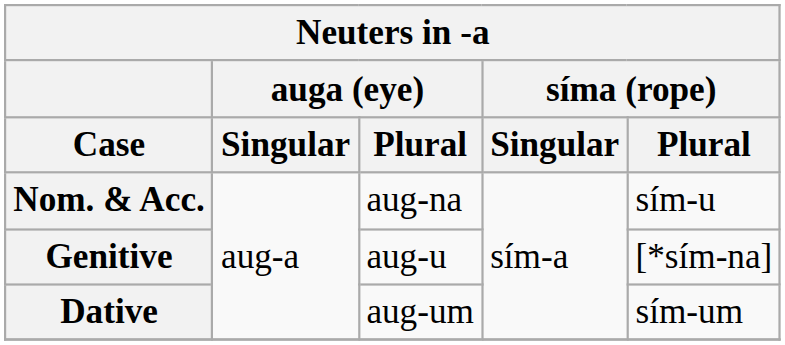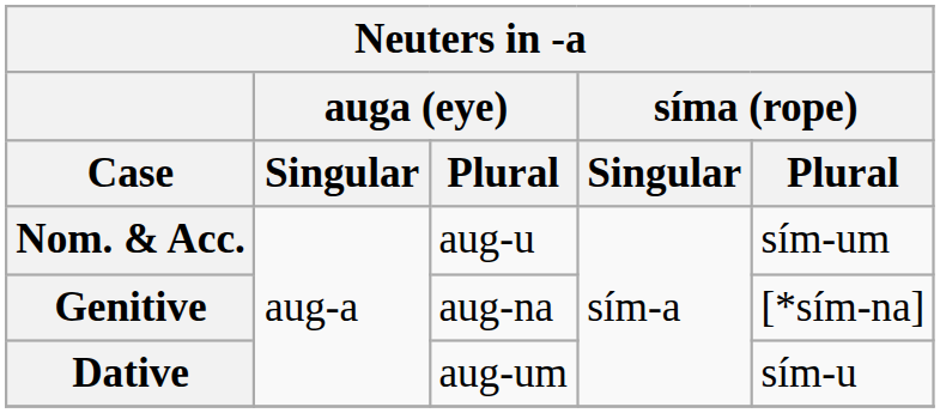Nom. & Acc. | auga (eye) / Plural: aug-na -> aug-u
Nom. & Acc. | síma (rope) / Plural: sím-u -> sím-um
Genitive | auga (eye) / Plural: aug-u -> aug-na
Dative | síma (rope) / Plural: sím-um -> sím-u
